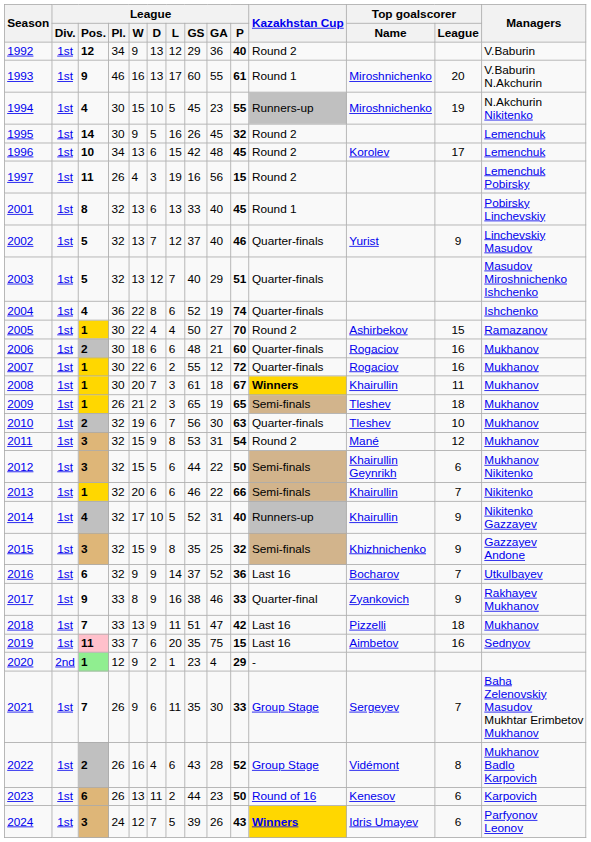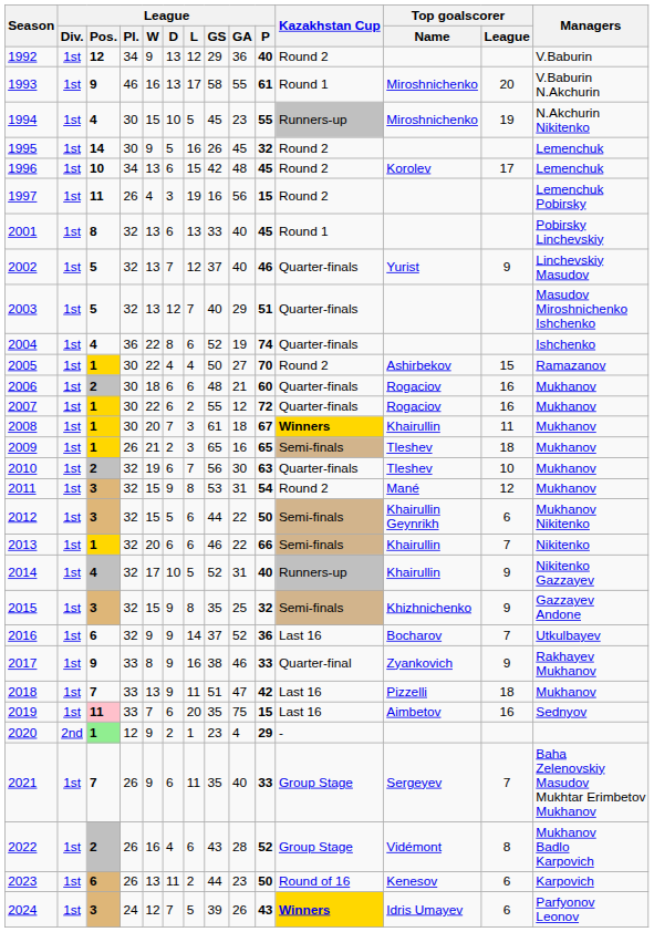1993 | League / GS: 60 -> 58
2009 | League / GA: 19 -> 16
2021 | League / GA: 30 -> 40
